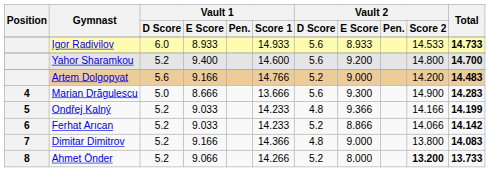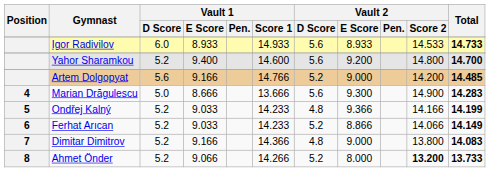Artem Dolgopyat | Total: 14.483 -> 14.485
Ferhat Arıcan | Total: 14.142 -> 14.149
